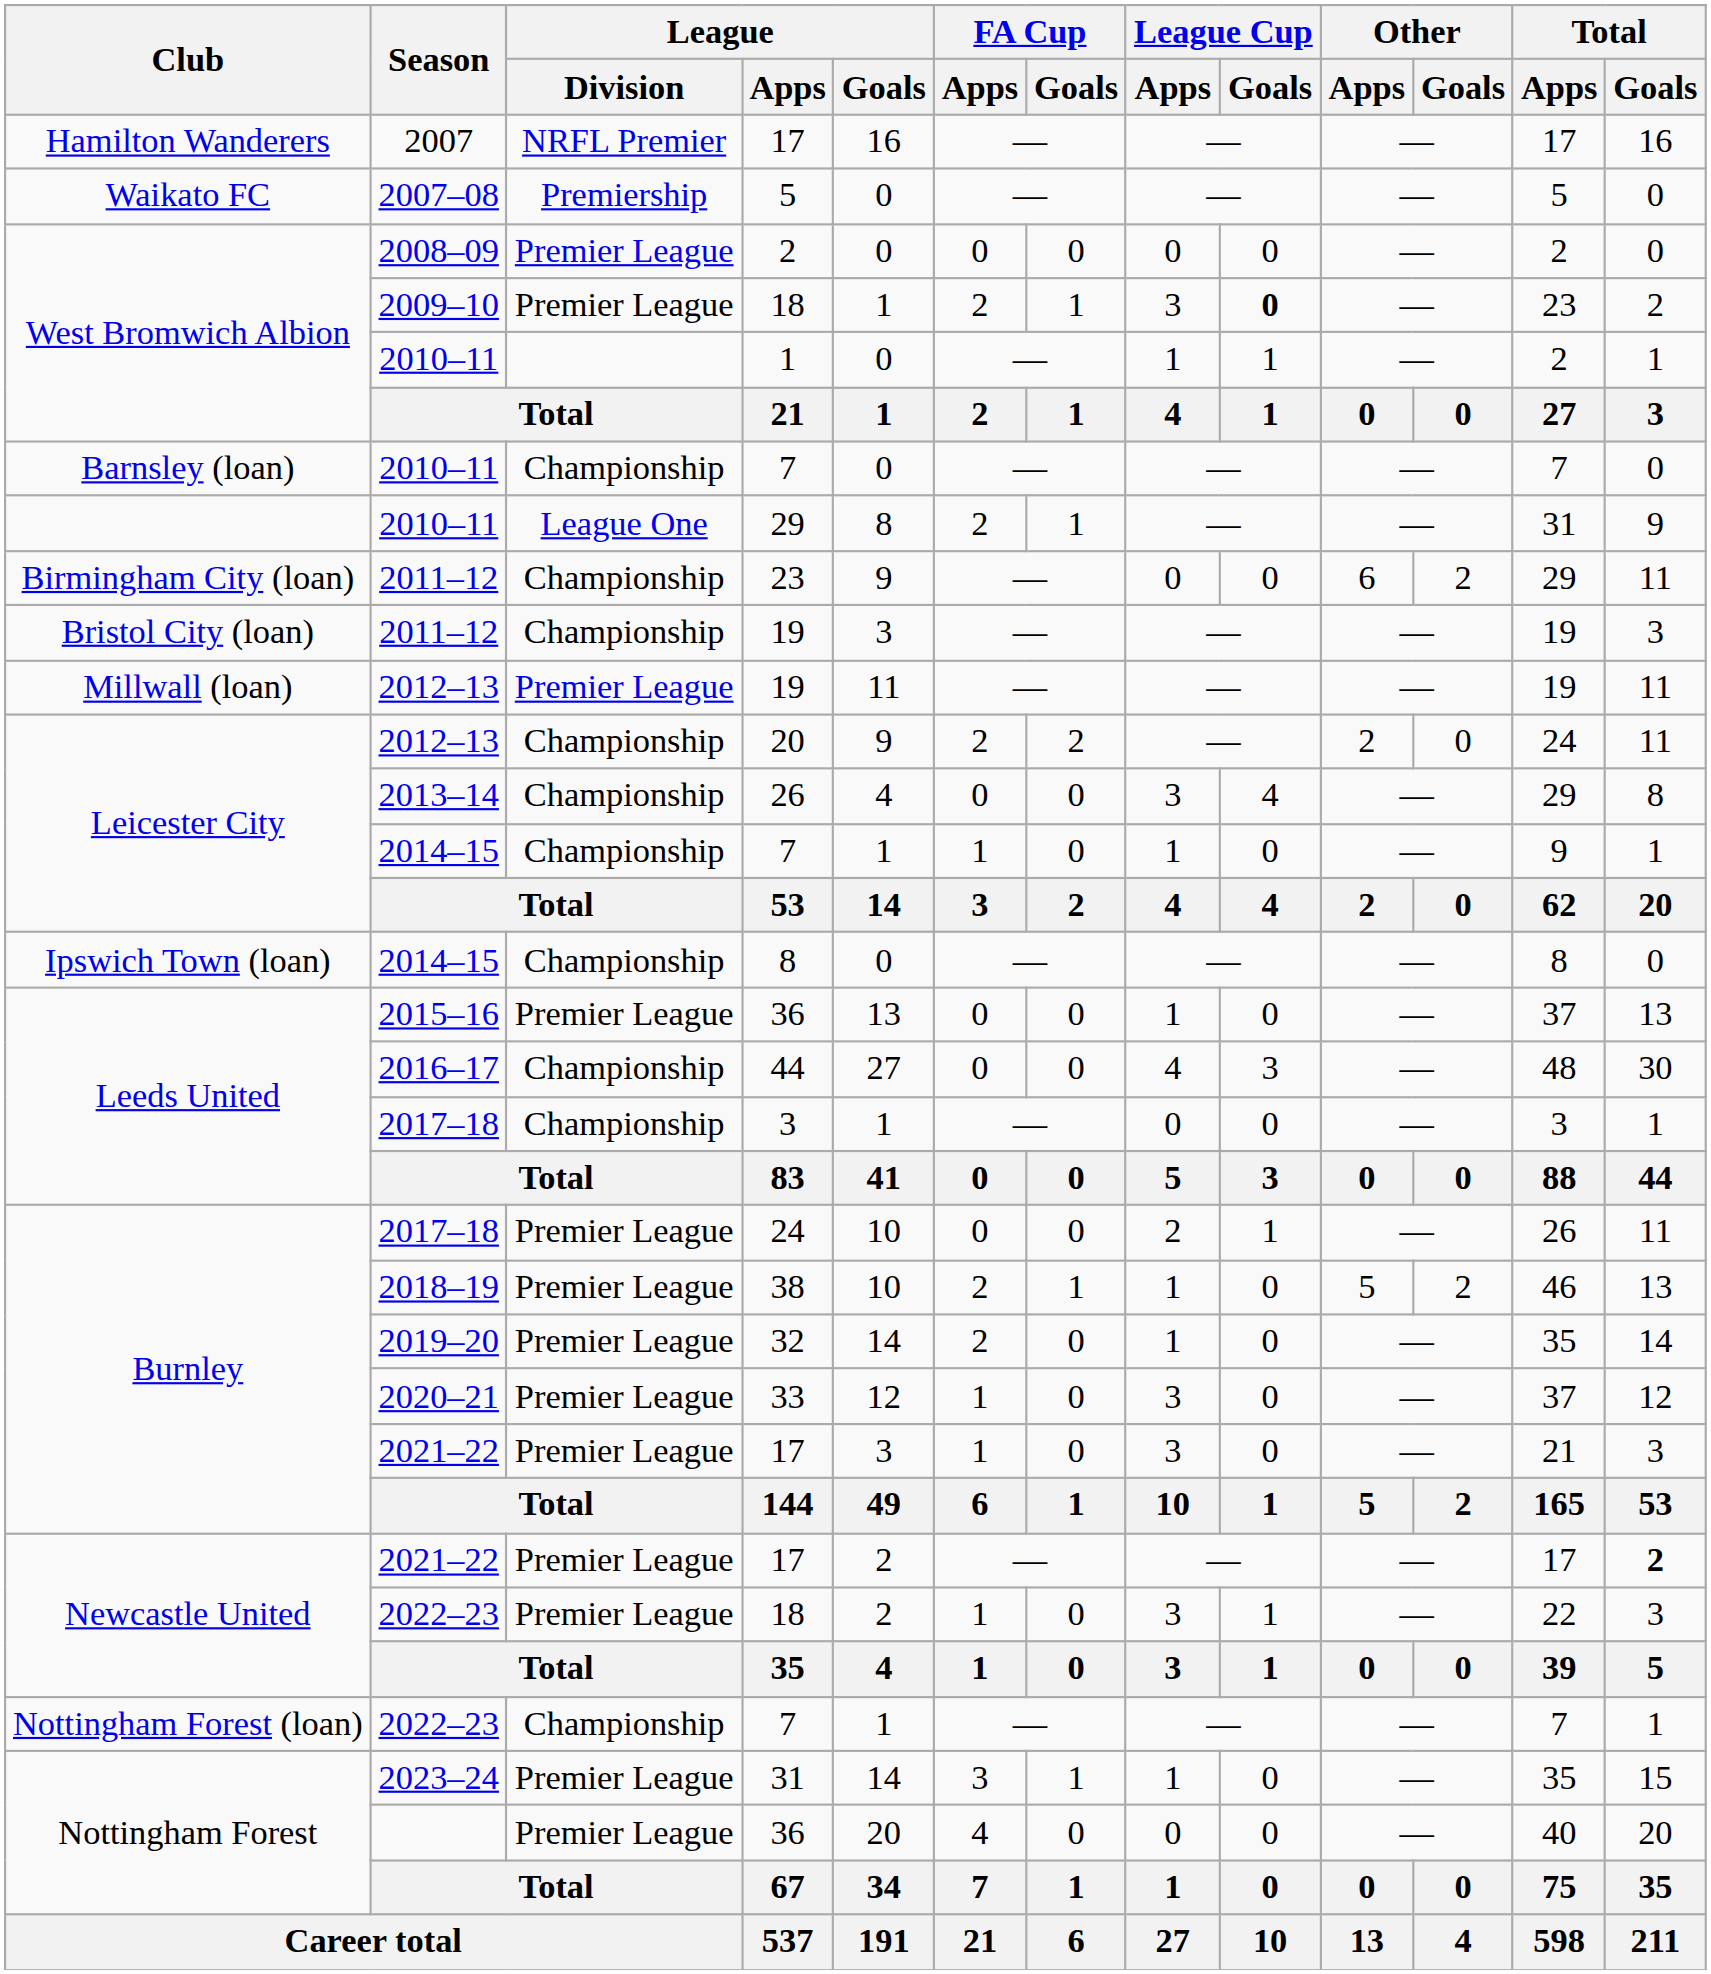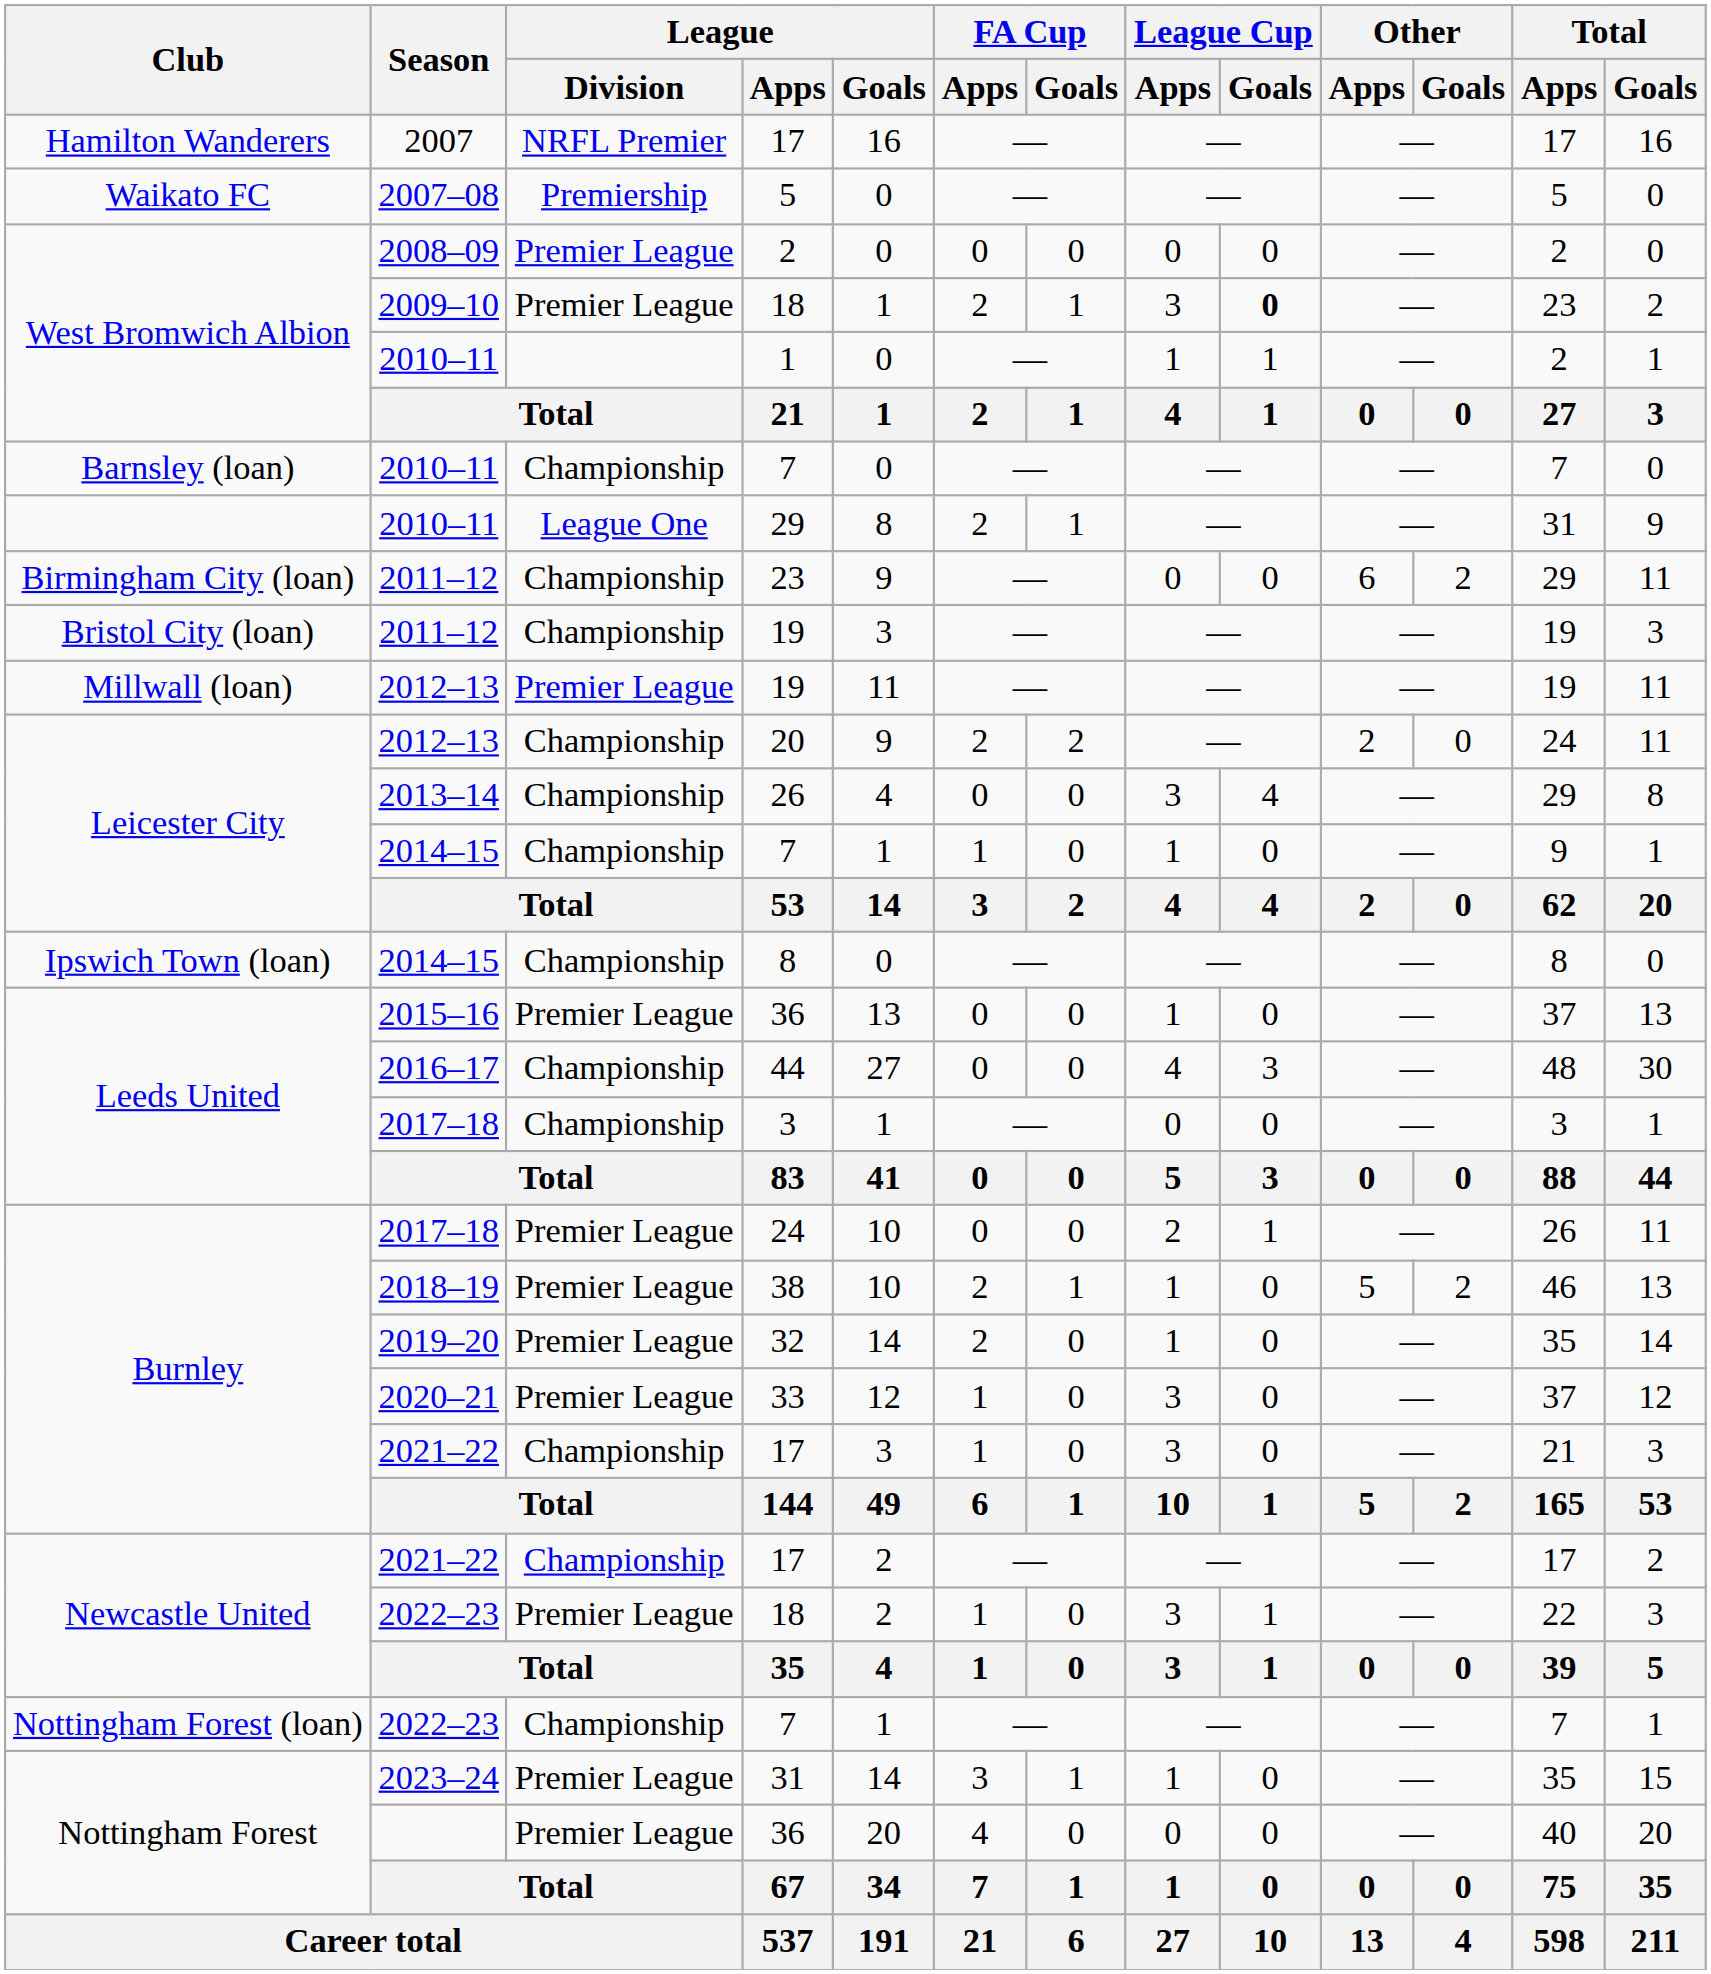Burnley / 17 | League / Division: Premier League -> Championship
Newcastle United / 17 | League / Division: Premier League -> Championship
Newcastle United / 17 | Total / Goals: bold -> normal
